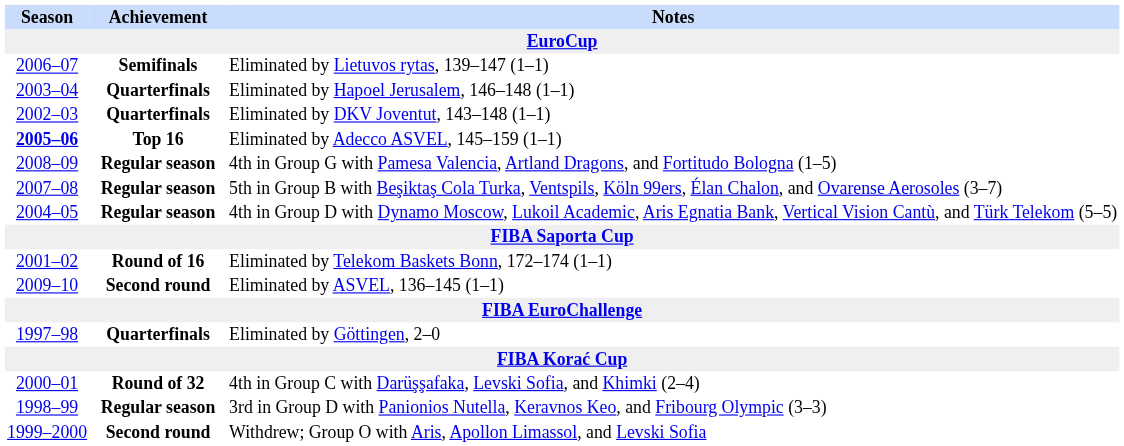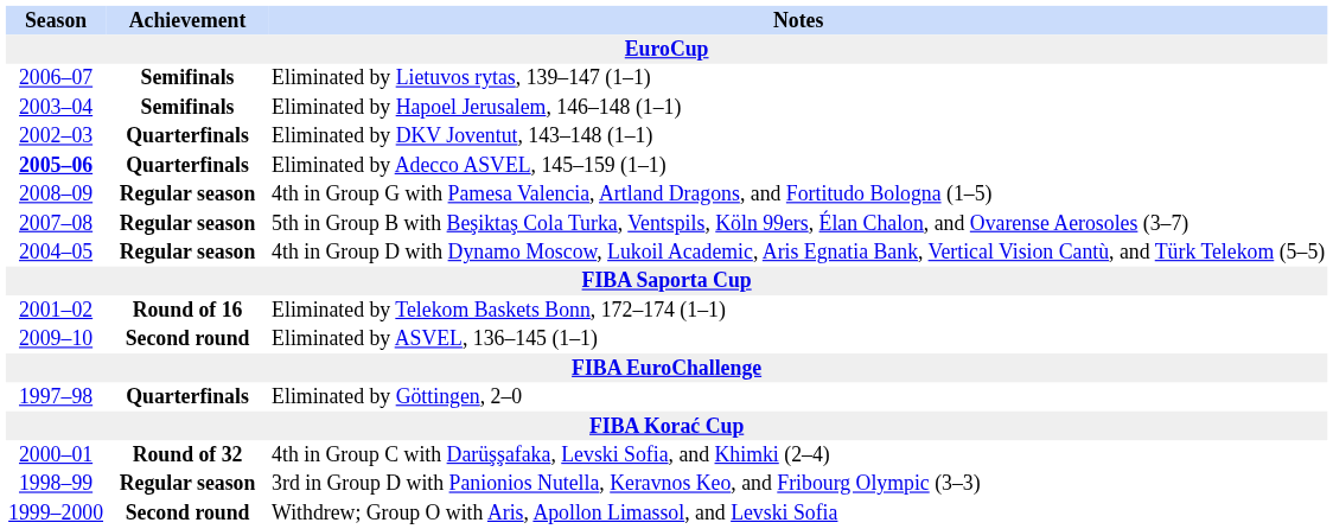Eliminated by Hapoel Jerusalem, 146–148 (1–1) | Achievement: Quarterfinals -> Semifinals
Eliminated by Adecco ASVEL, 145–159 (1–1) | Achievement: Top 16 -> Quarterfinals
